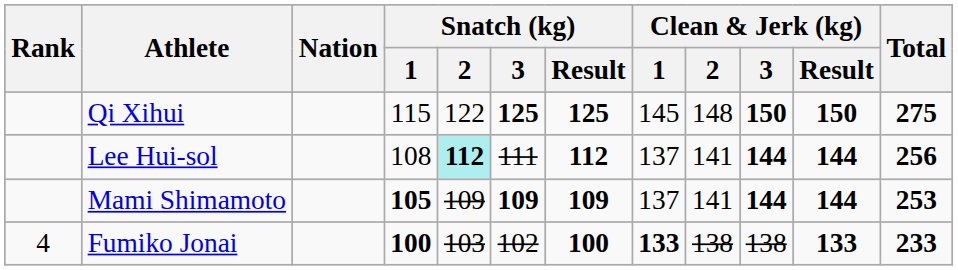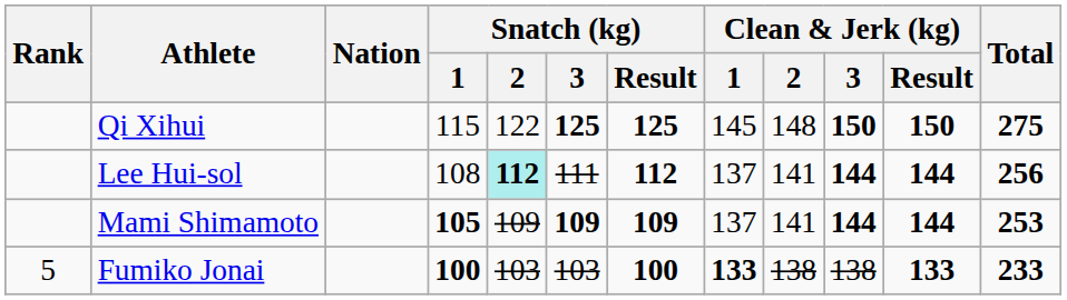Fumiko Jonai | Rank: 4 -> 5
Fumiko Jonai | Snatch (kg) / 3: 102 -> 103
